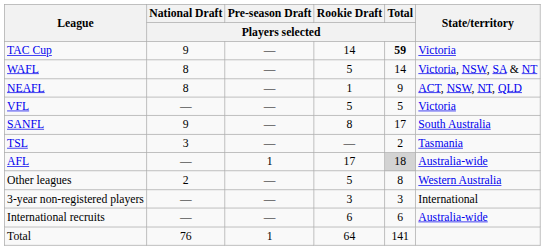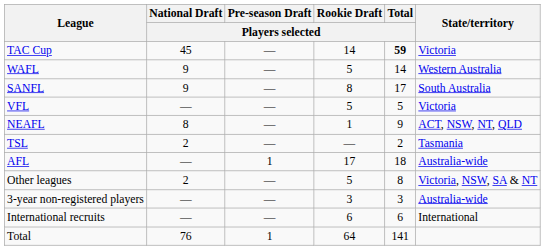TAC Cup | National Draft / Players selected: 9 -> 45
WAFL | National Draft / Players selected: 8 -> 9
WAFL | State/territory: Victoria, NSW, SA & NT -> Western Australia
rows swapped: SANFL <-> NEAFL
TSL | National Draft / Players selected: 3 -> 2
AFL | Total / Players selected: lightgrey background -> no background
Other leagues | State/territory: Western Australia -> Victoria, NSW, SA & NT
3-year non-registered players | State/territory: International -> Australia-wide
International recruits | State/territory: Australia-wide -> International
